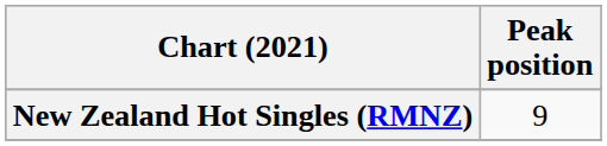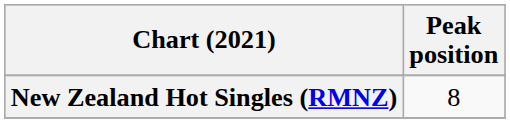New Zealand Hot Singles (RMNZ) | Peak position: 9 -> 8
